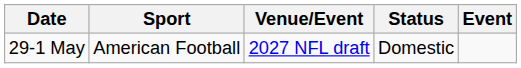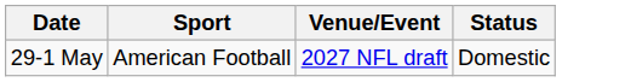- column: Event
